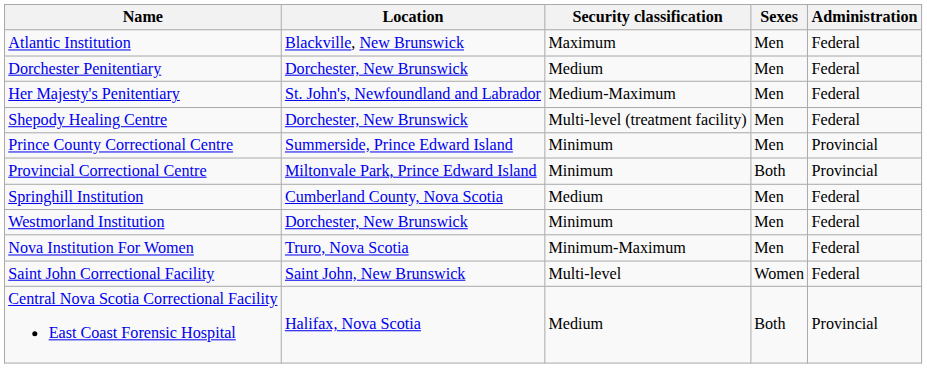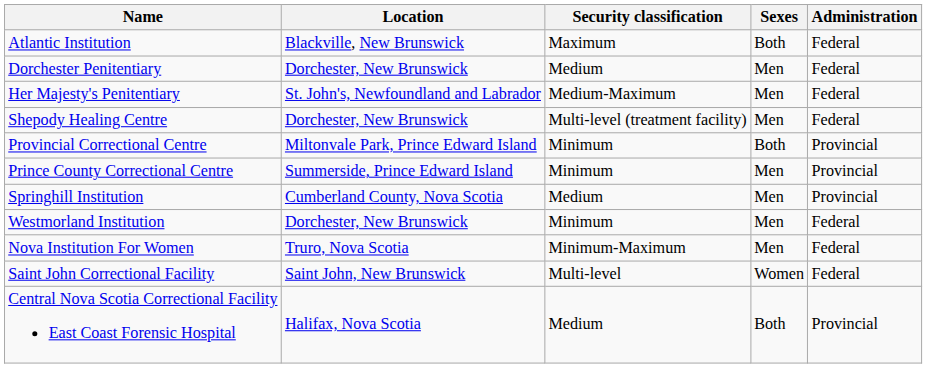Atlantic Institution | Sexes: Men -> Both
rows swapped: Provincial Correctional Centre <-> Prince County Correctional Centre
Springhill Institution | Administration: Federal -> Provincial
